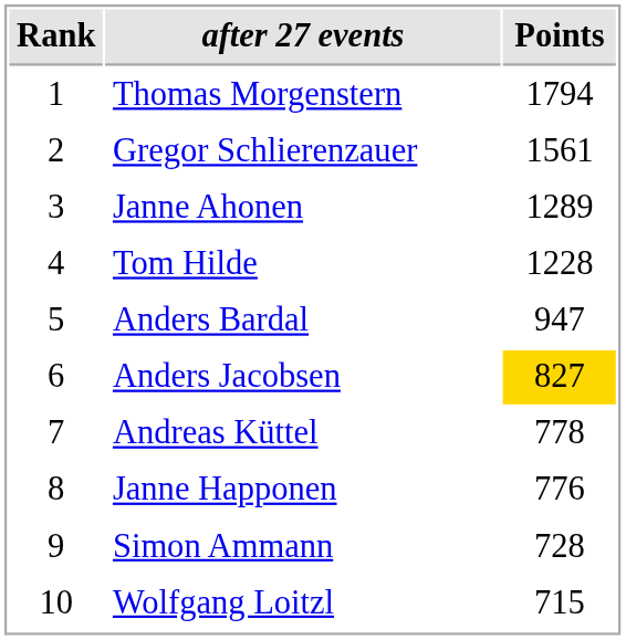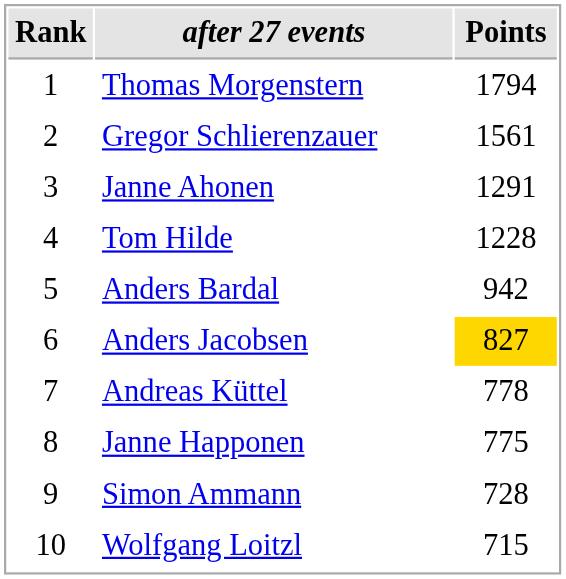Janne Ahonen | Points: 1289 -> 1291
Anders Bardal | Points: 947 -> 942
Janne Happonen | Points: 776 -> 775
